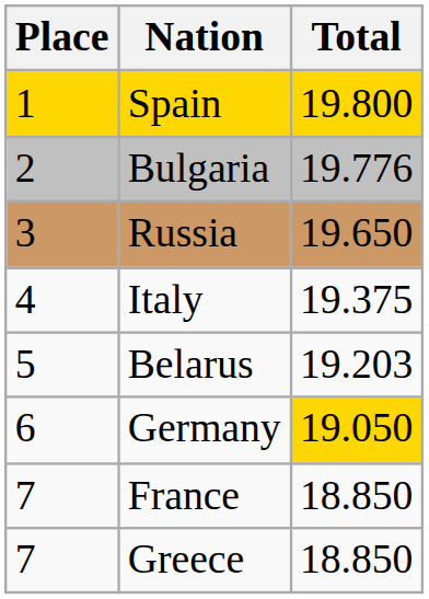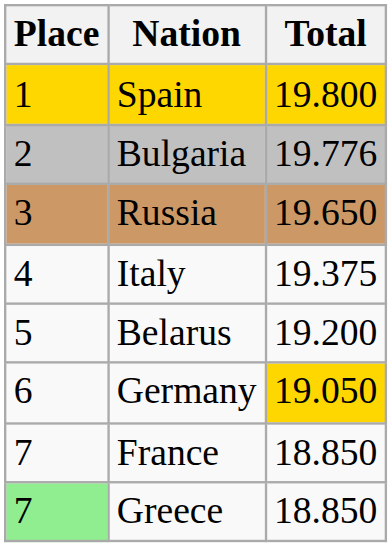Belarus | Total: 19.203 -> 19.200
Greece | Place: no background -> lightgreen background
